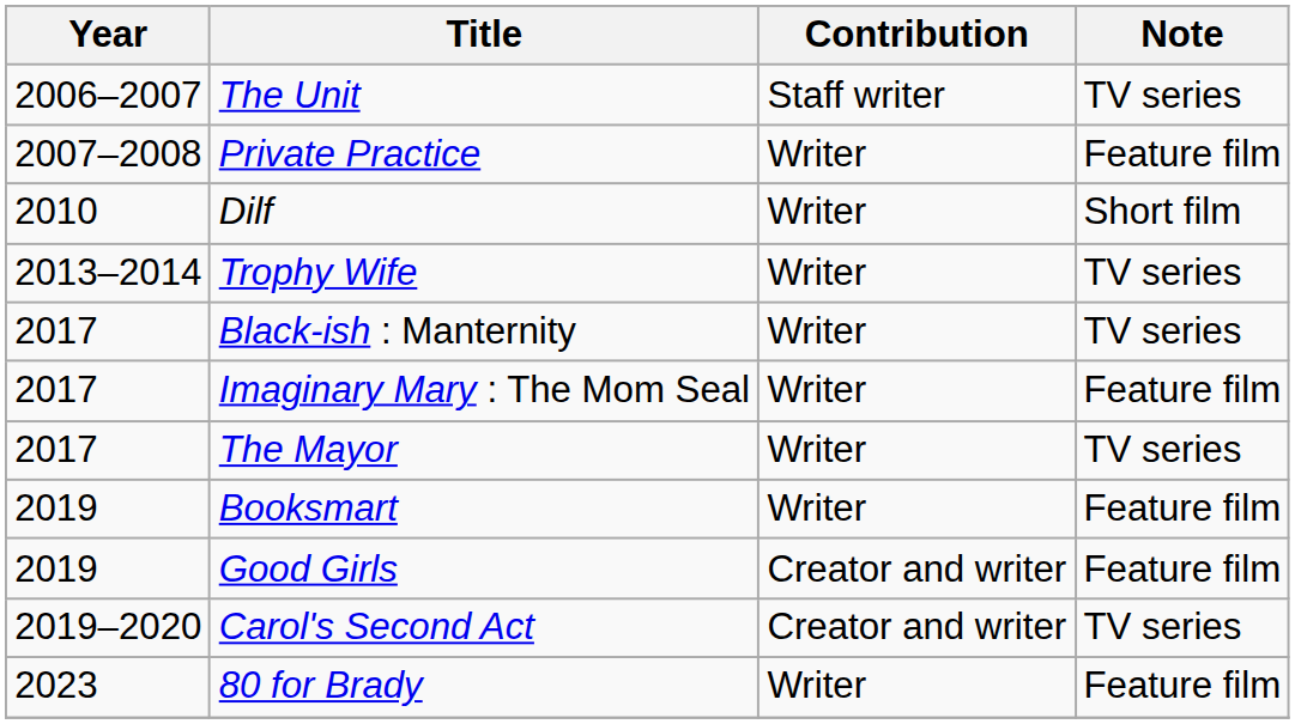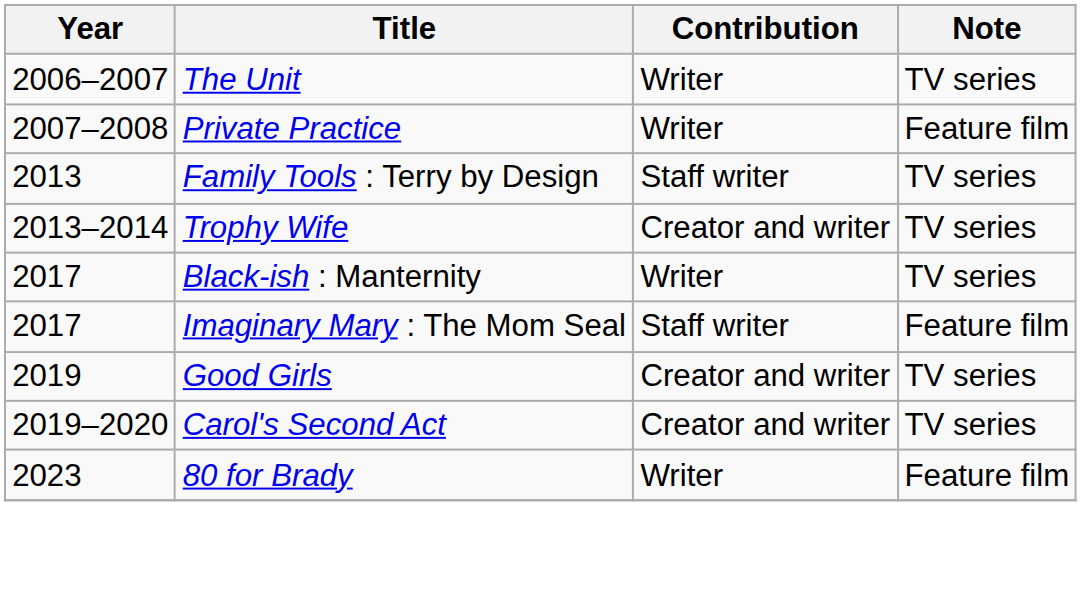The Unit | Contribution: Staff writer -> Writer
- row: 2010 | Dilf | Writer | Short film
+ row: 2013 | Family Tools : Terry by Design | Staff writer | TV series
Trophy Wife | Contribution: Writer -> Creator and writer
Imaginary Mary : The Mom Seal | Contribution: Writer -> Staff writer
- row: 2017 | The Mayor | Writer | TV series
- row: 2019 | Booksmart | Writer | Feature film
Good Girls | Note: Feature film -> TV series
